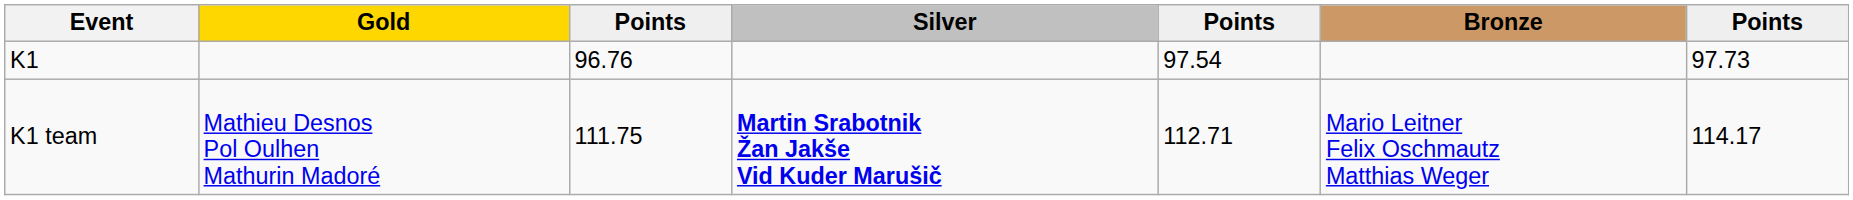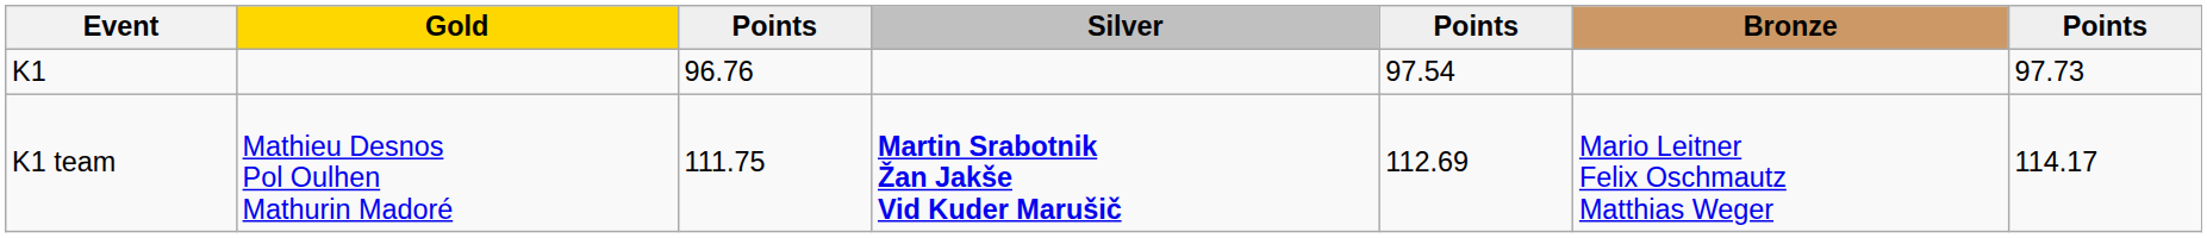K1 team | column 5: 112.71 -> 112.69
